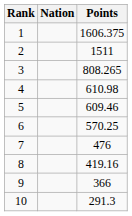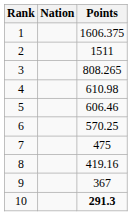5 | Points: 609.46 -> 606.46
7 | Points: 476 -> 475
9 | Points: 366 -> 367
10 | Points: normal -> bold
